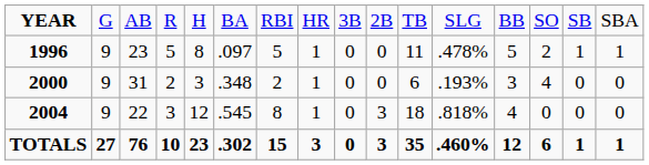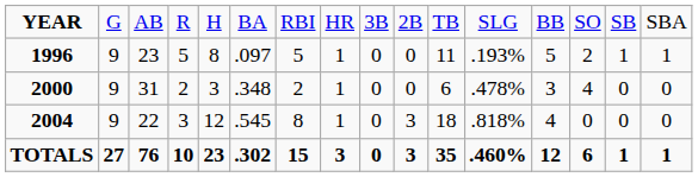1996 | column 12: .478% -> .193%
2000 | column 12: .193% -> .478%
